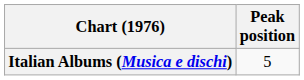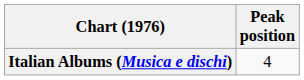Italian Albums (Musica e dischi) | Peak position: 5 -> 4
